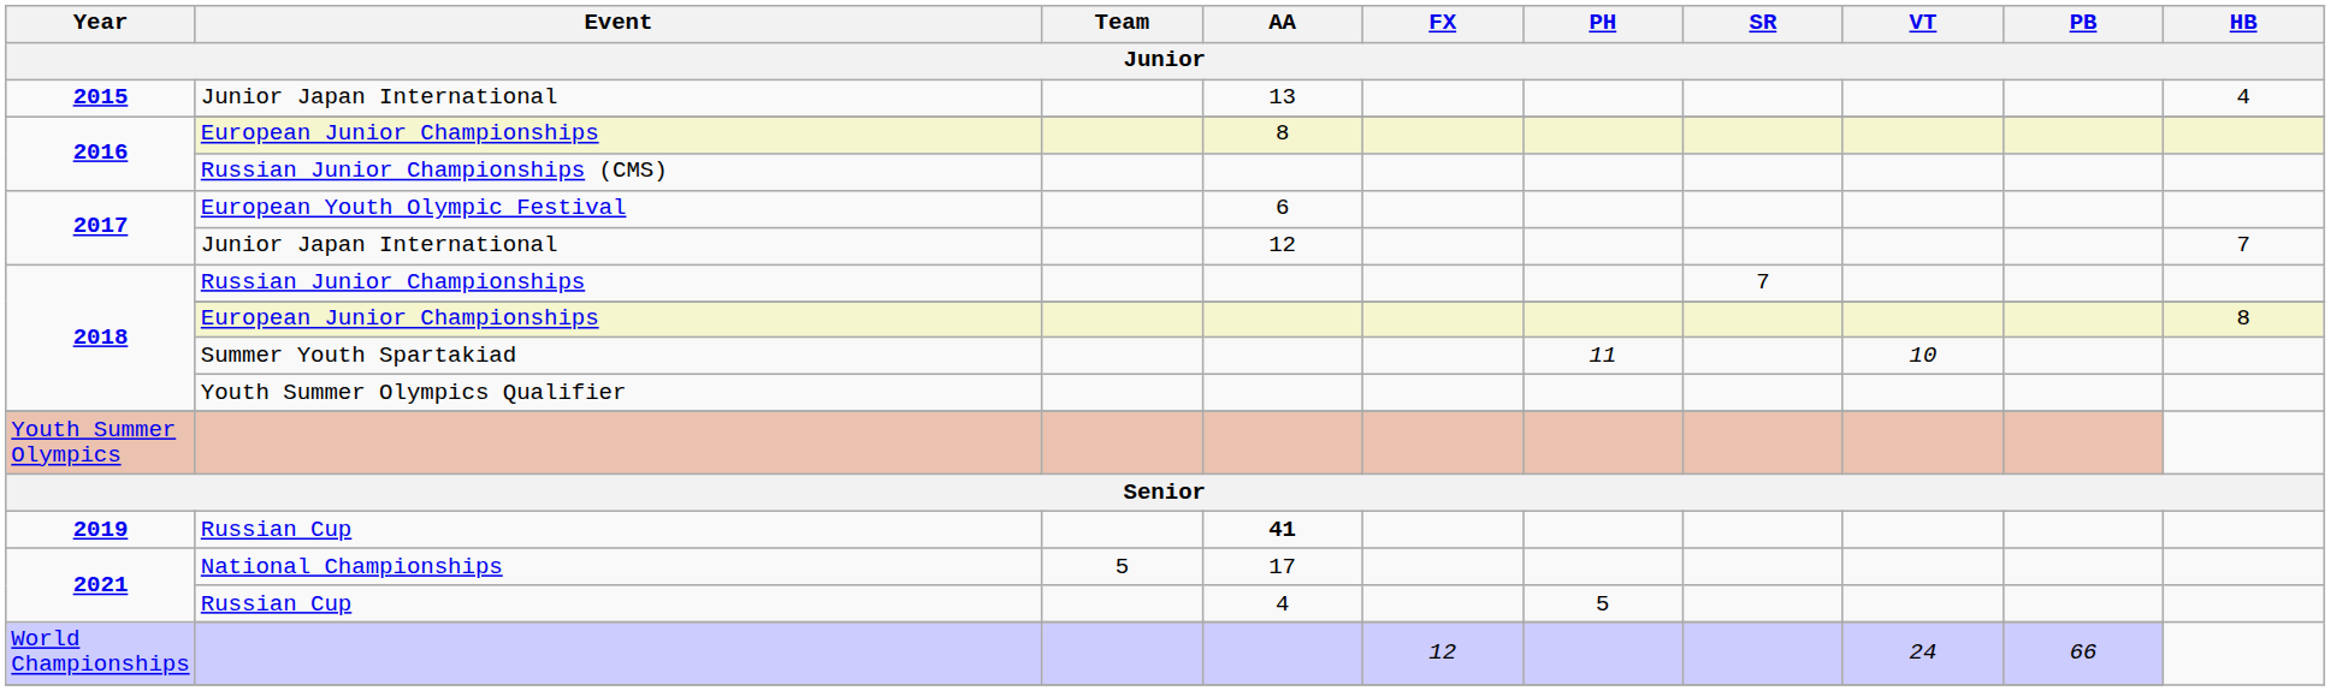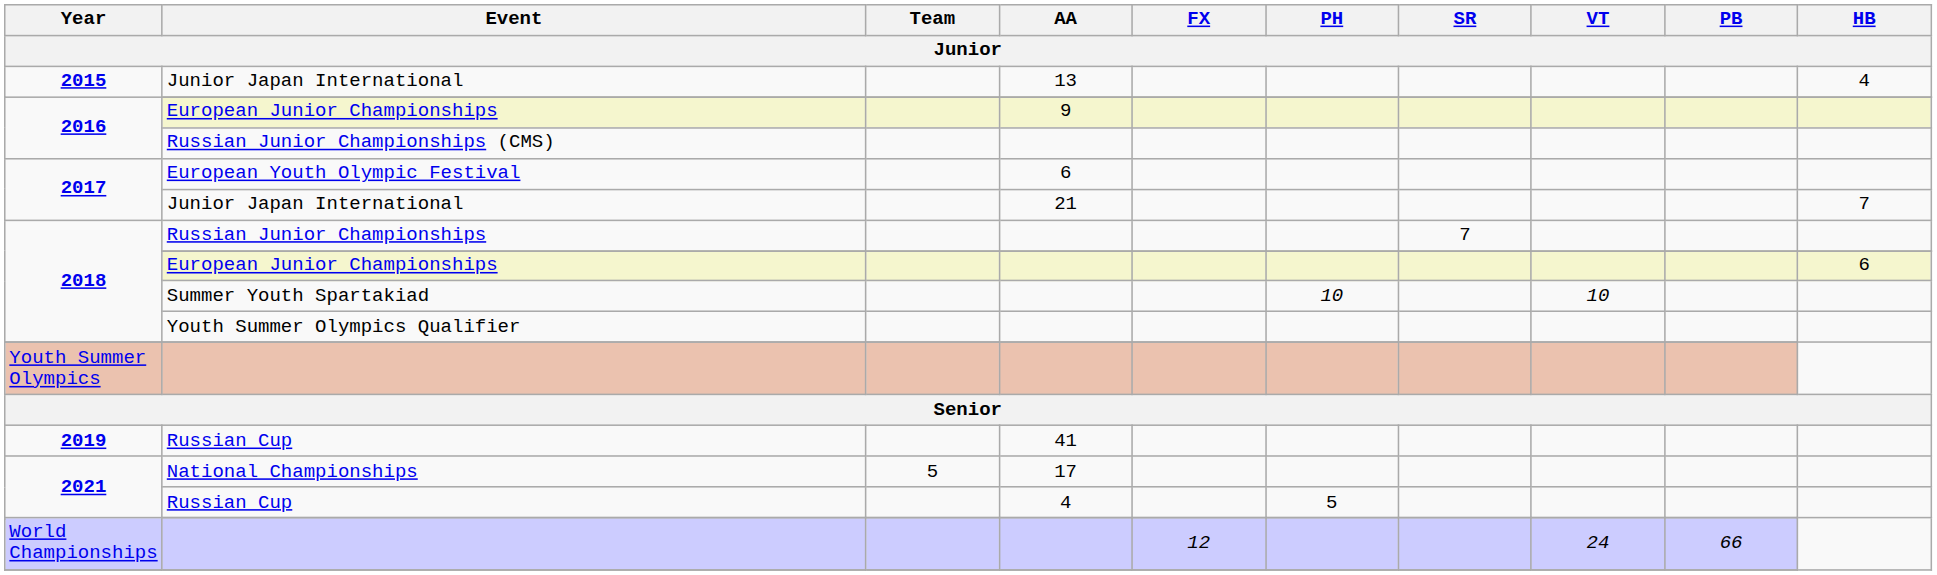2016 / European Junior Championships | AA: 8 -> 9
2017 / Junior Japan International | AA: 12 -> 21
2018 / European Junior Championships | HB: 8 -> 6
Summer Youth Spartakiad | PH: 11 -> 10
2019 / Russian Cup | AA: bold -> normal
